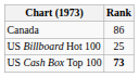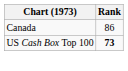- row: US Billboard Hot 100 | 25
